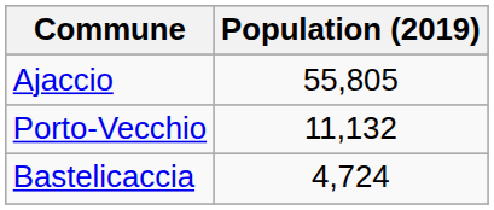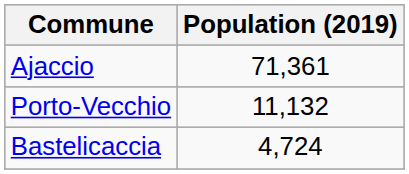Ajaccio | Population (2019): 55,805 -> 71,361
